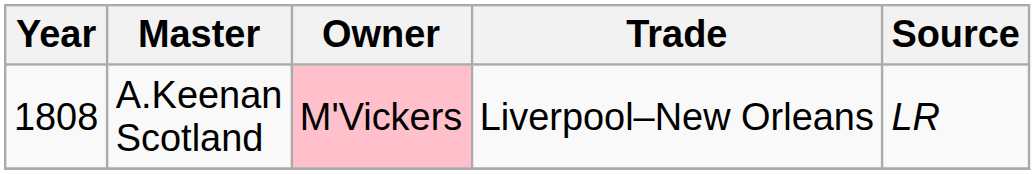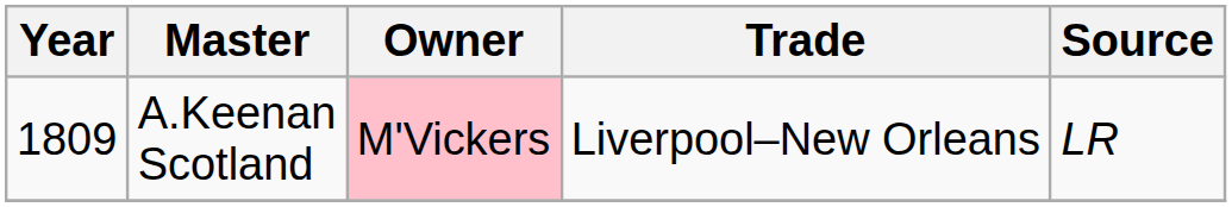A.Keenan Scotland | Year: 1808 -> 1809
